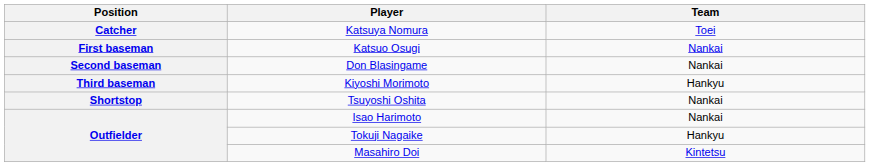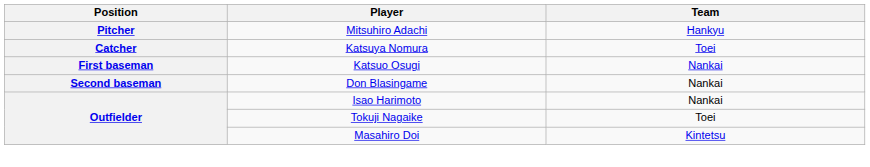+ row: Pitcher | Mitsuhiro Adachi | Hankyu
- row: Third baseman | Kiyoshi Morimoto | Hankyu
- row: Shortstop | Tsuyoshi Oshita | Nankai
Tokuji Nagaike | Team: Hankyu -> Toei
